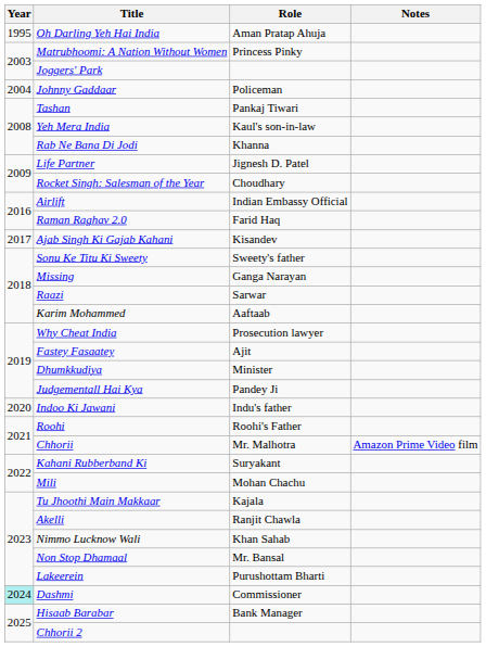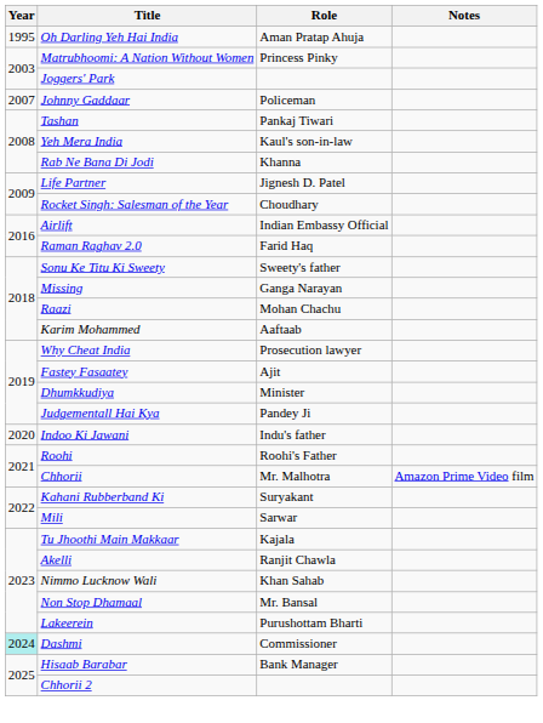Johnny Gaddaar | Year: 2004 -> 2007
- row: 2017 | Ajab Singh Ki Gajab Kahani | Kisandev
Raazi | Role: Sarwar -> Mohan Chachu
Mili | Role: Mohan Chachu -> Sarwar
